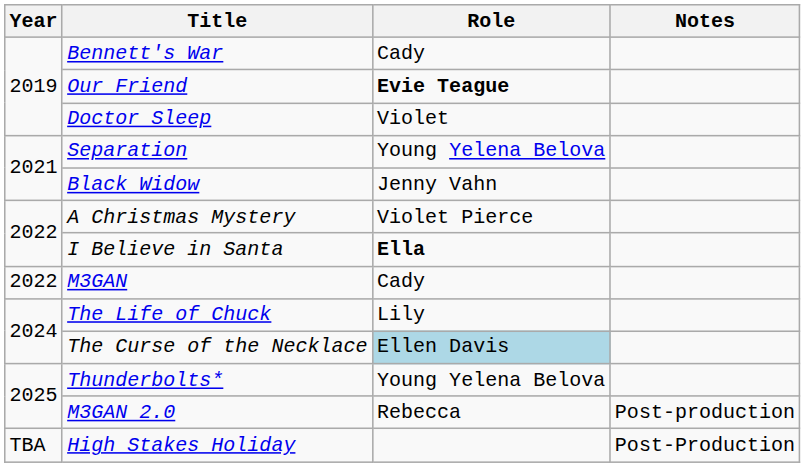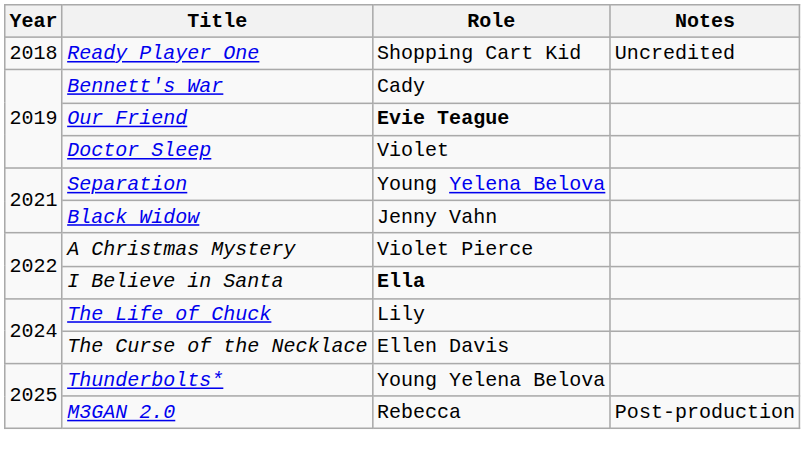+ row: 2018 | Ready Player One | Shopping Cart Kid | Uncredited
- row: 2022 | M3GAN | Cady
The Curse of the Necklace | Role: lightblue background -> no background
- row: TBA | High Stakes Holiday | Post-Production
